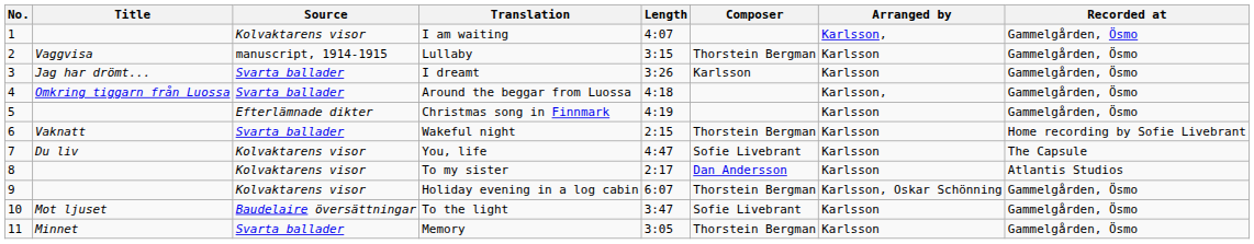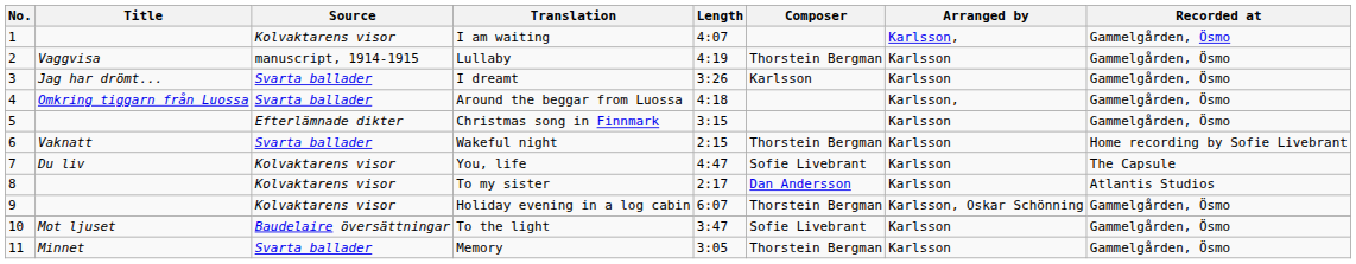Lullaby | Length: 3:15 -> 4:19
Christmas song in Finnmark | Length: 4:19 -> 3:15
